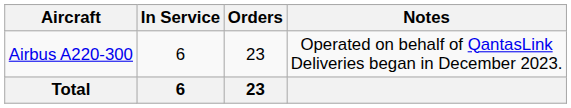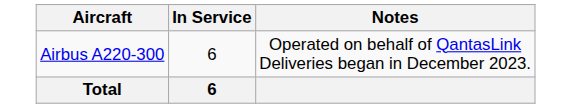- column: Orders | 23 | 23
